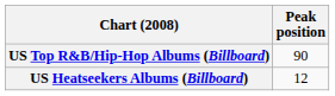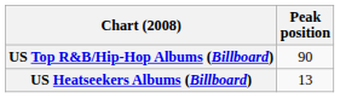US Heatseekers Albums (Billboard) | Peak position: 12 -> 13
